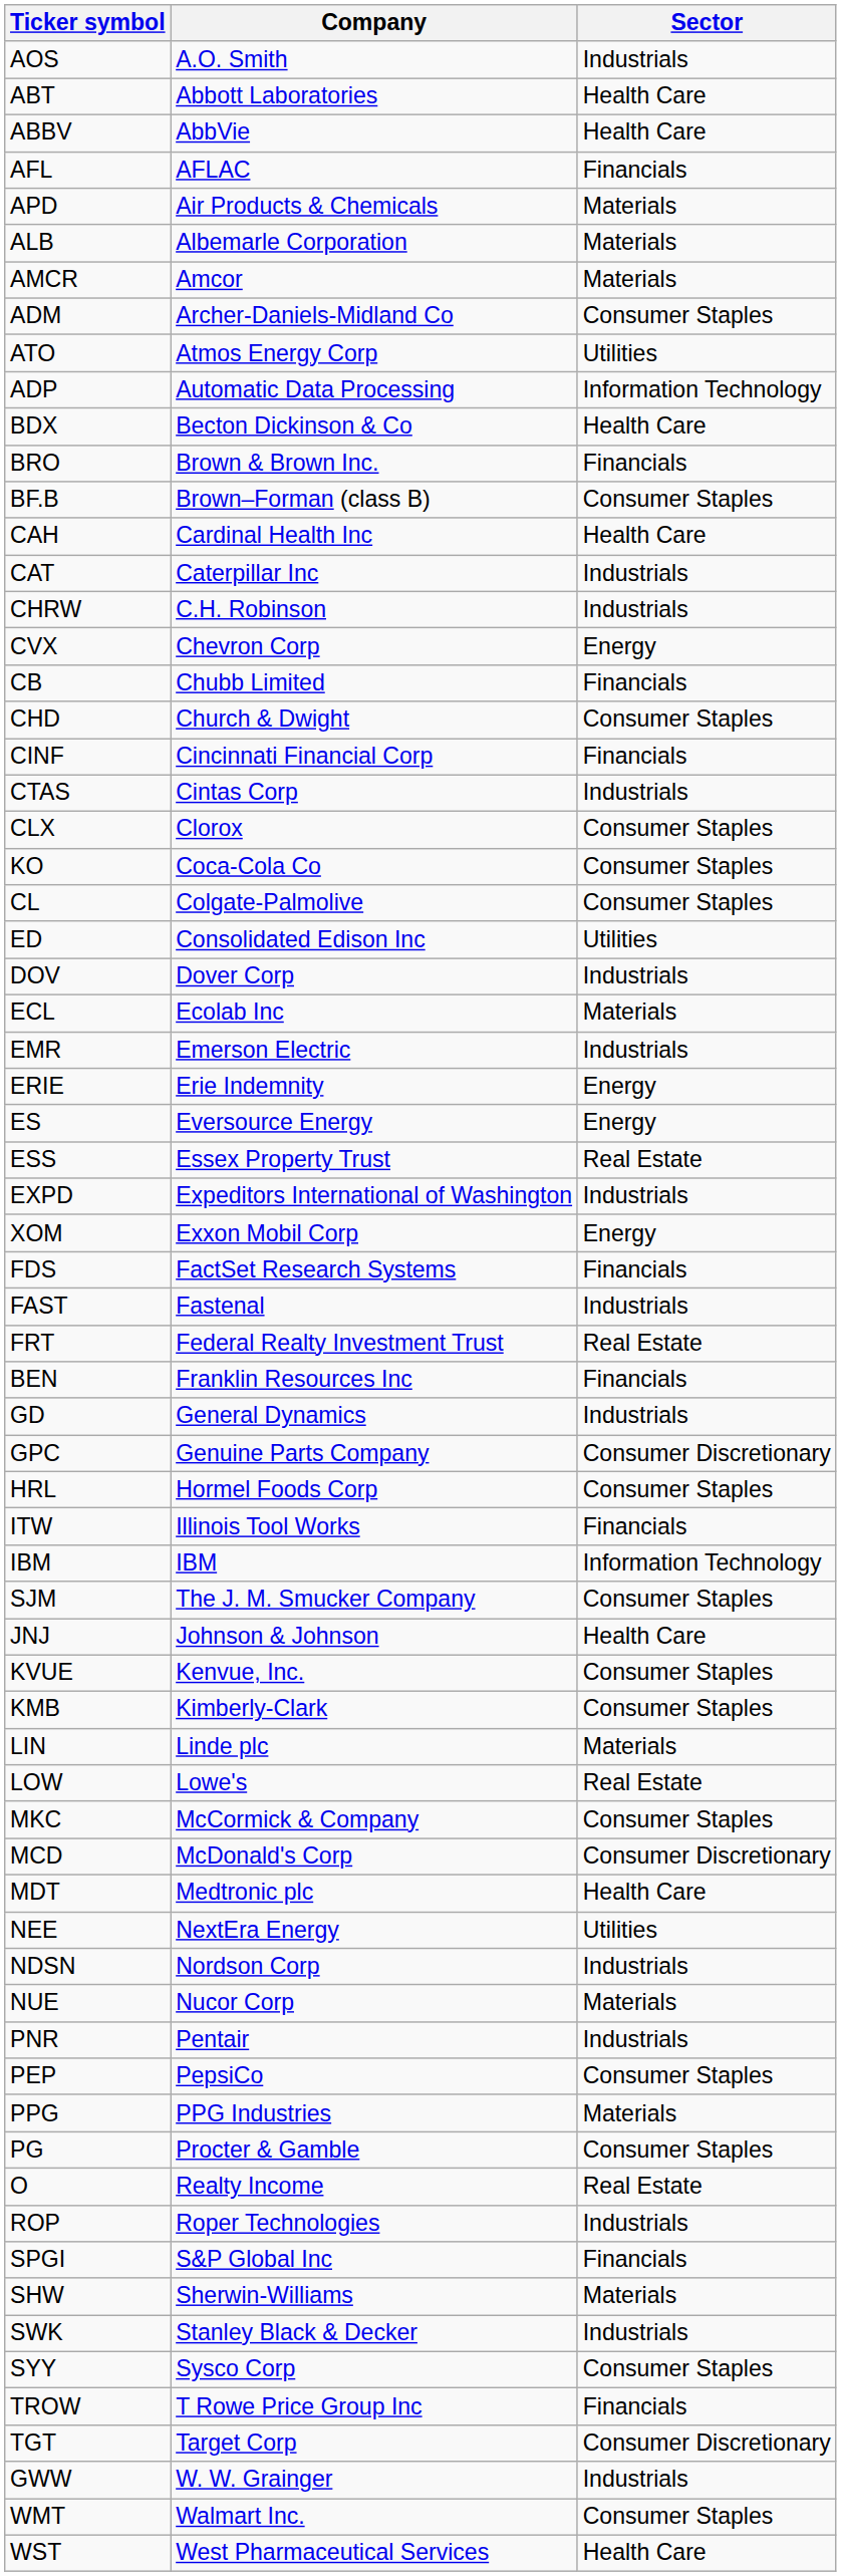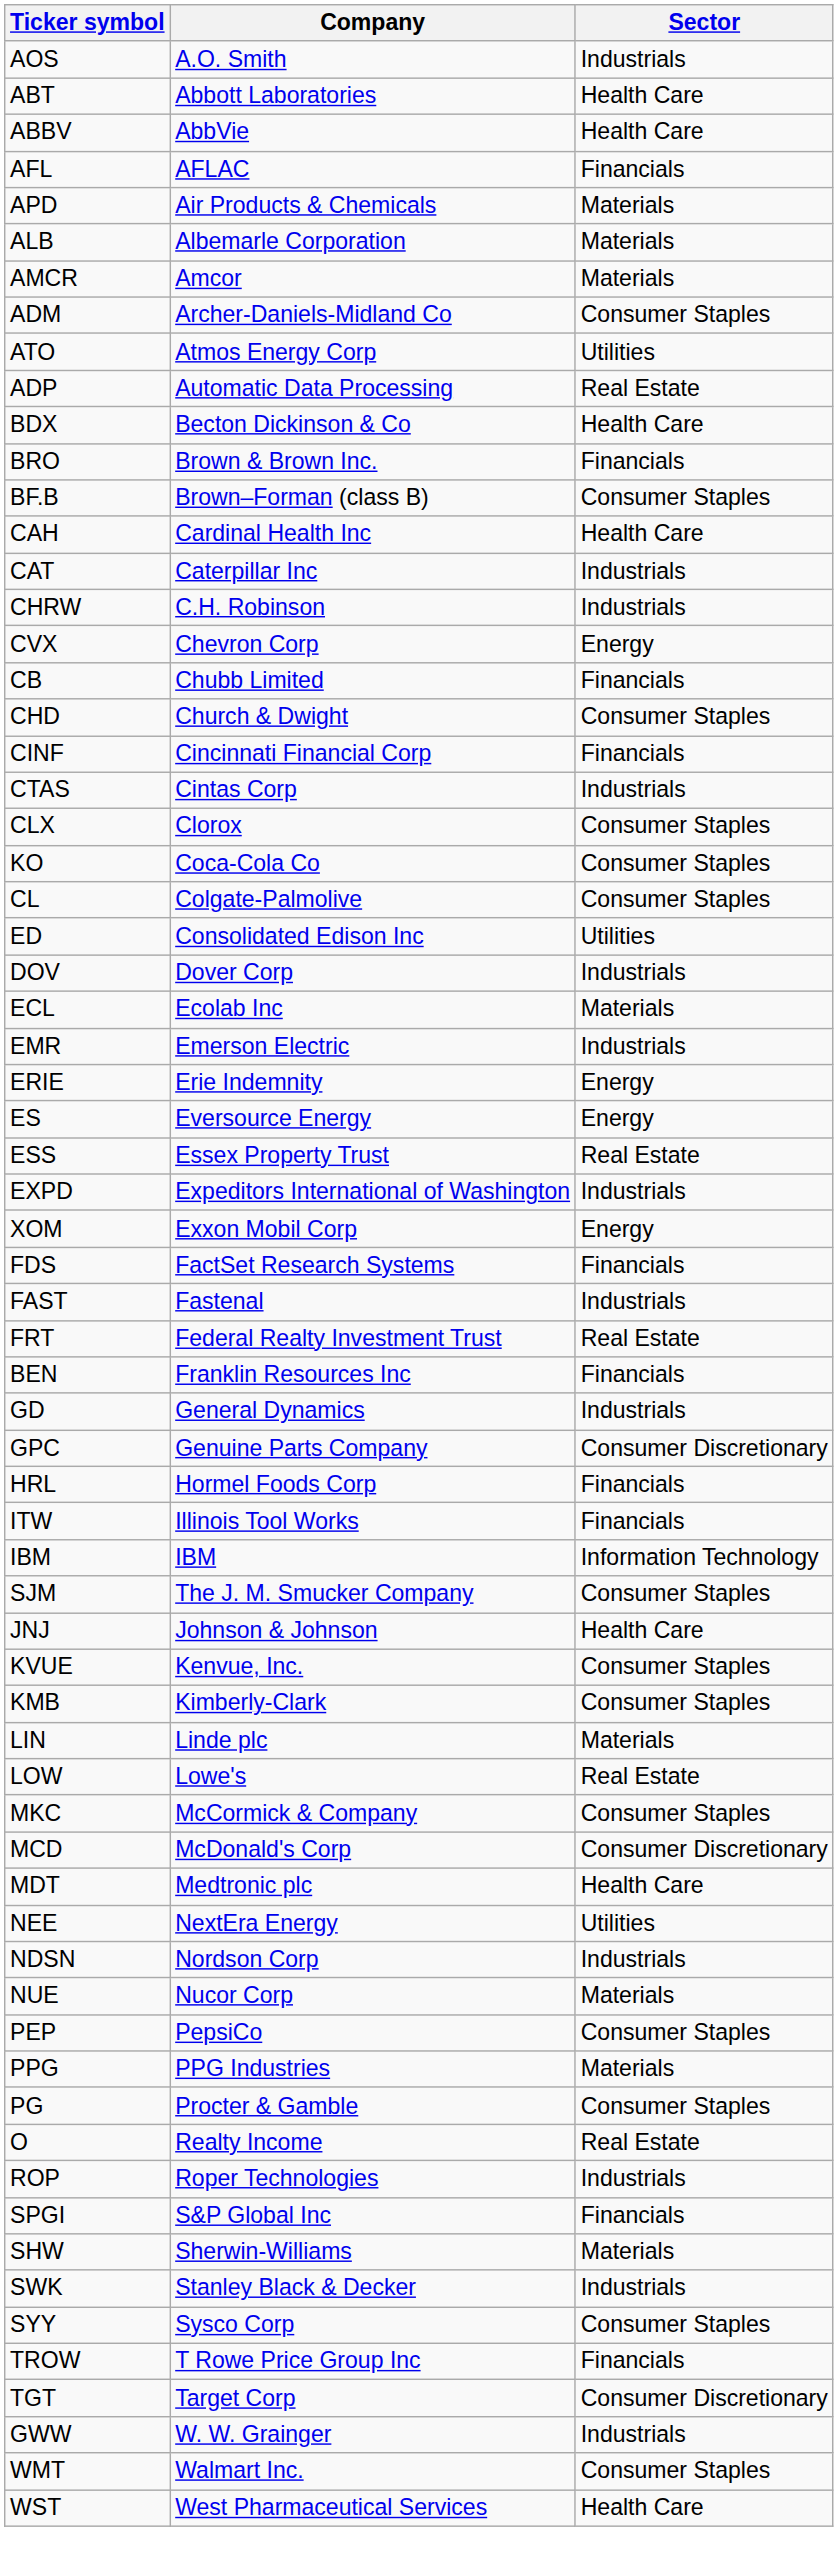ADP | Sector: Information Technology -> Real Estate
HRL | Sector: Consumer Staples -> Financials
- row: PNR | Pentair | Industrials
